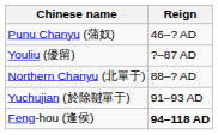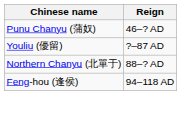- row: Yuchujian (於除鞬單于) | 91–93 AD
Feng-hou (逢侯) | Reign: bold -> normal
